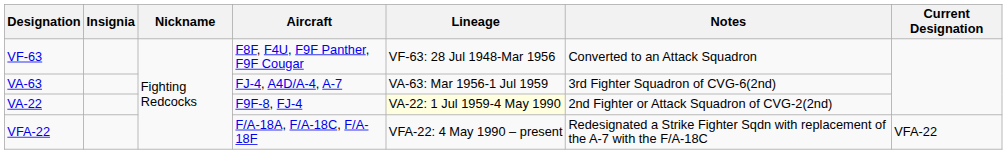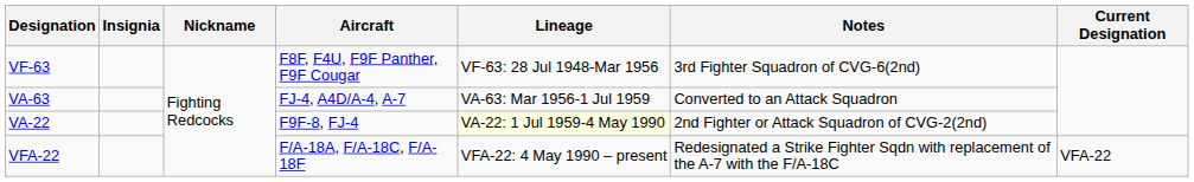VF-63 | Notes: Converted to an Attack Squadron -> 3rd Fighter Squadron of CVG-6(2nd)
VA-63 | Notes: 3rd Fighter Squadron of CVG-6(2nd) -> Converted to an Attack Squadron
